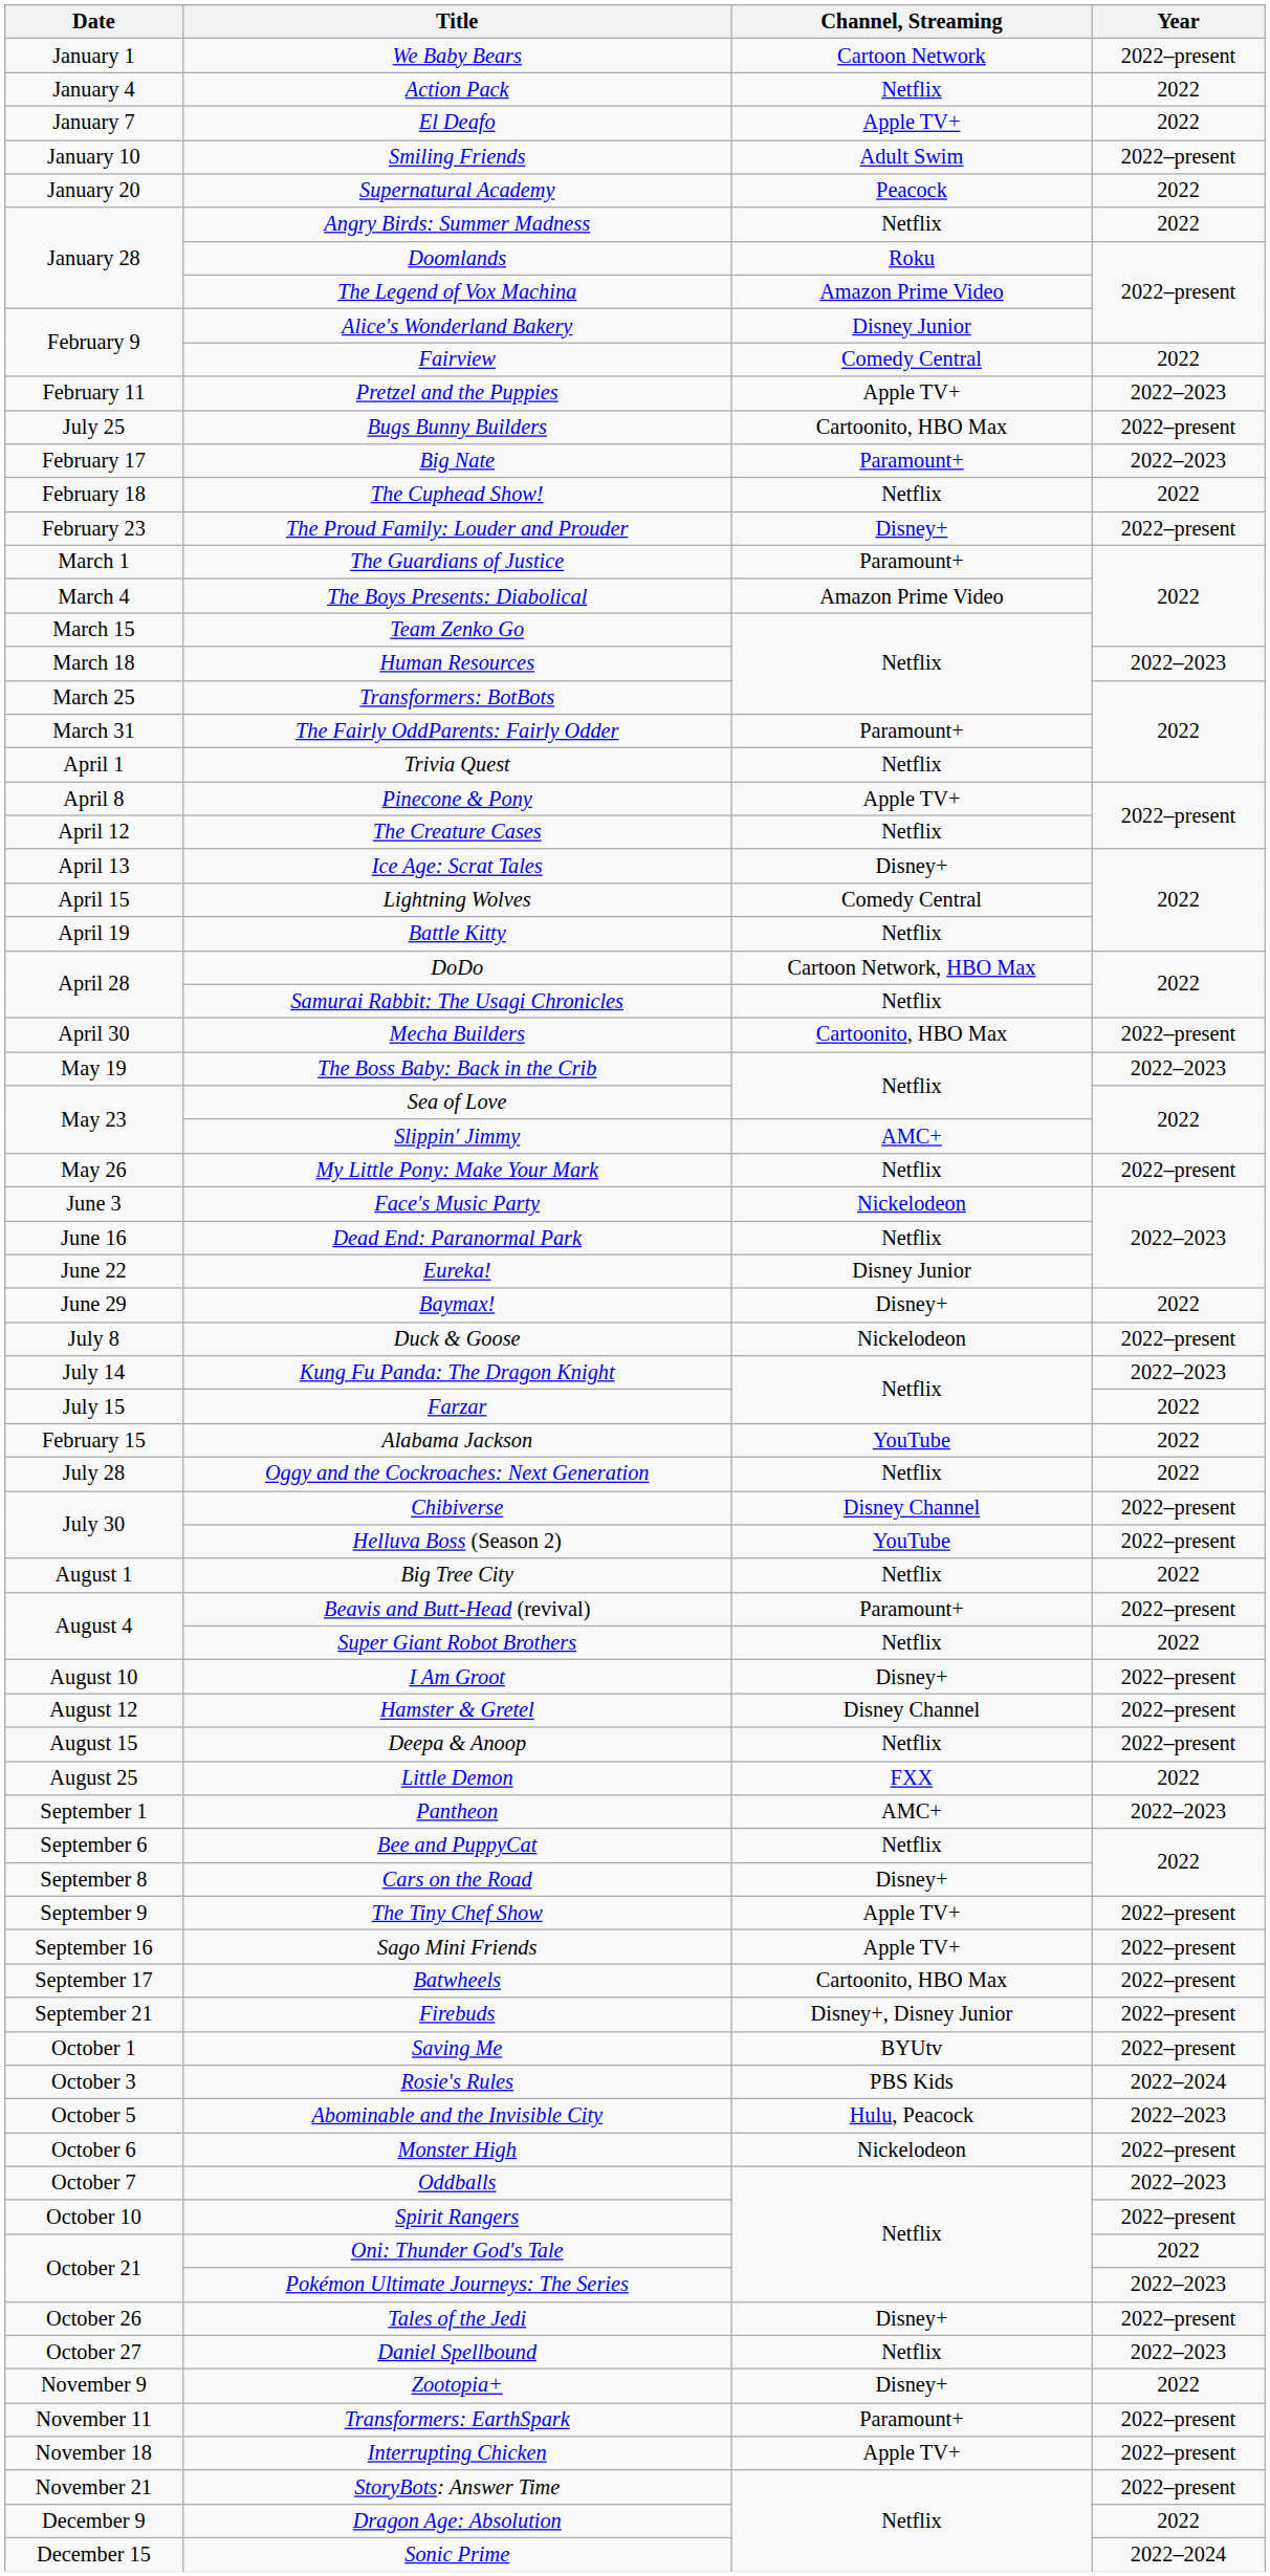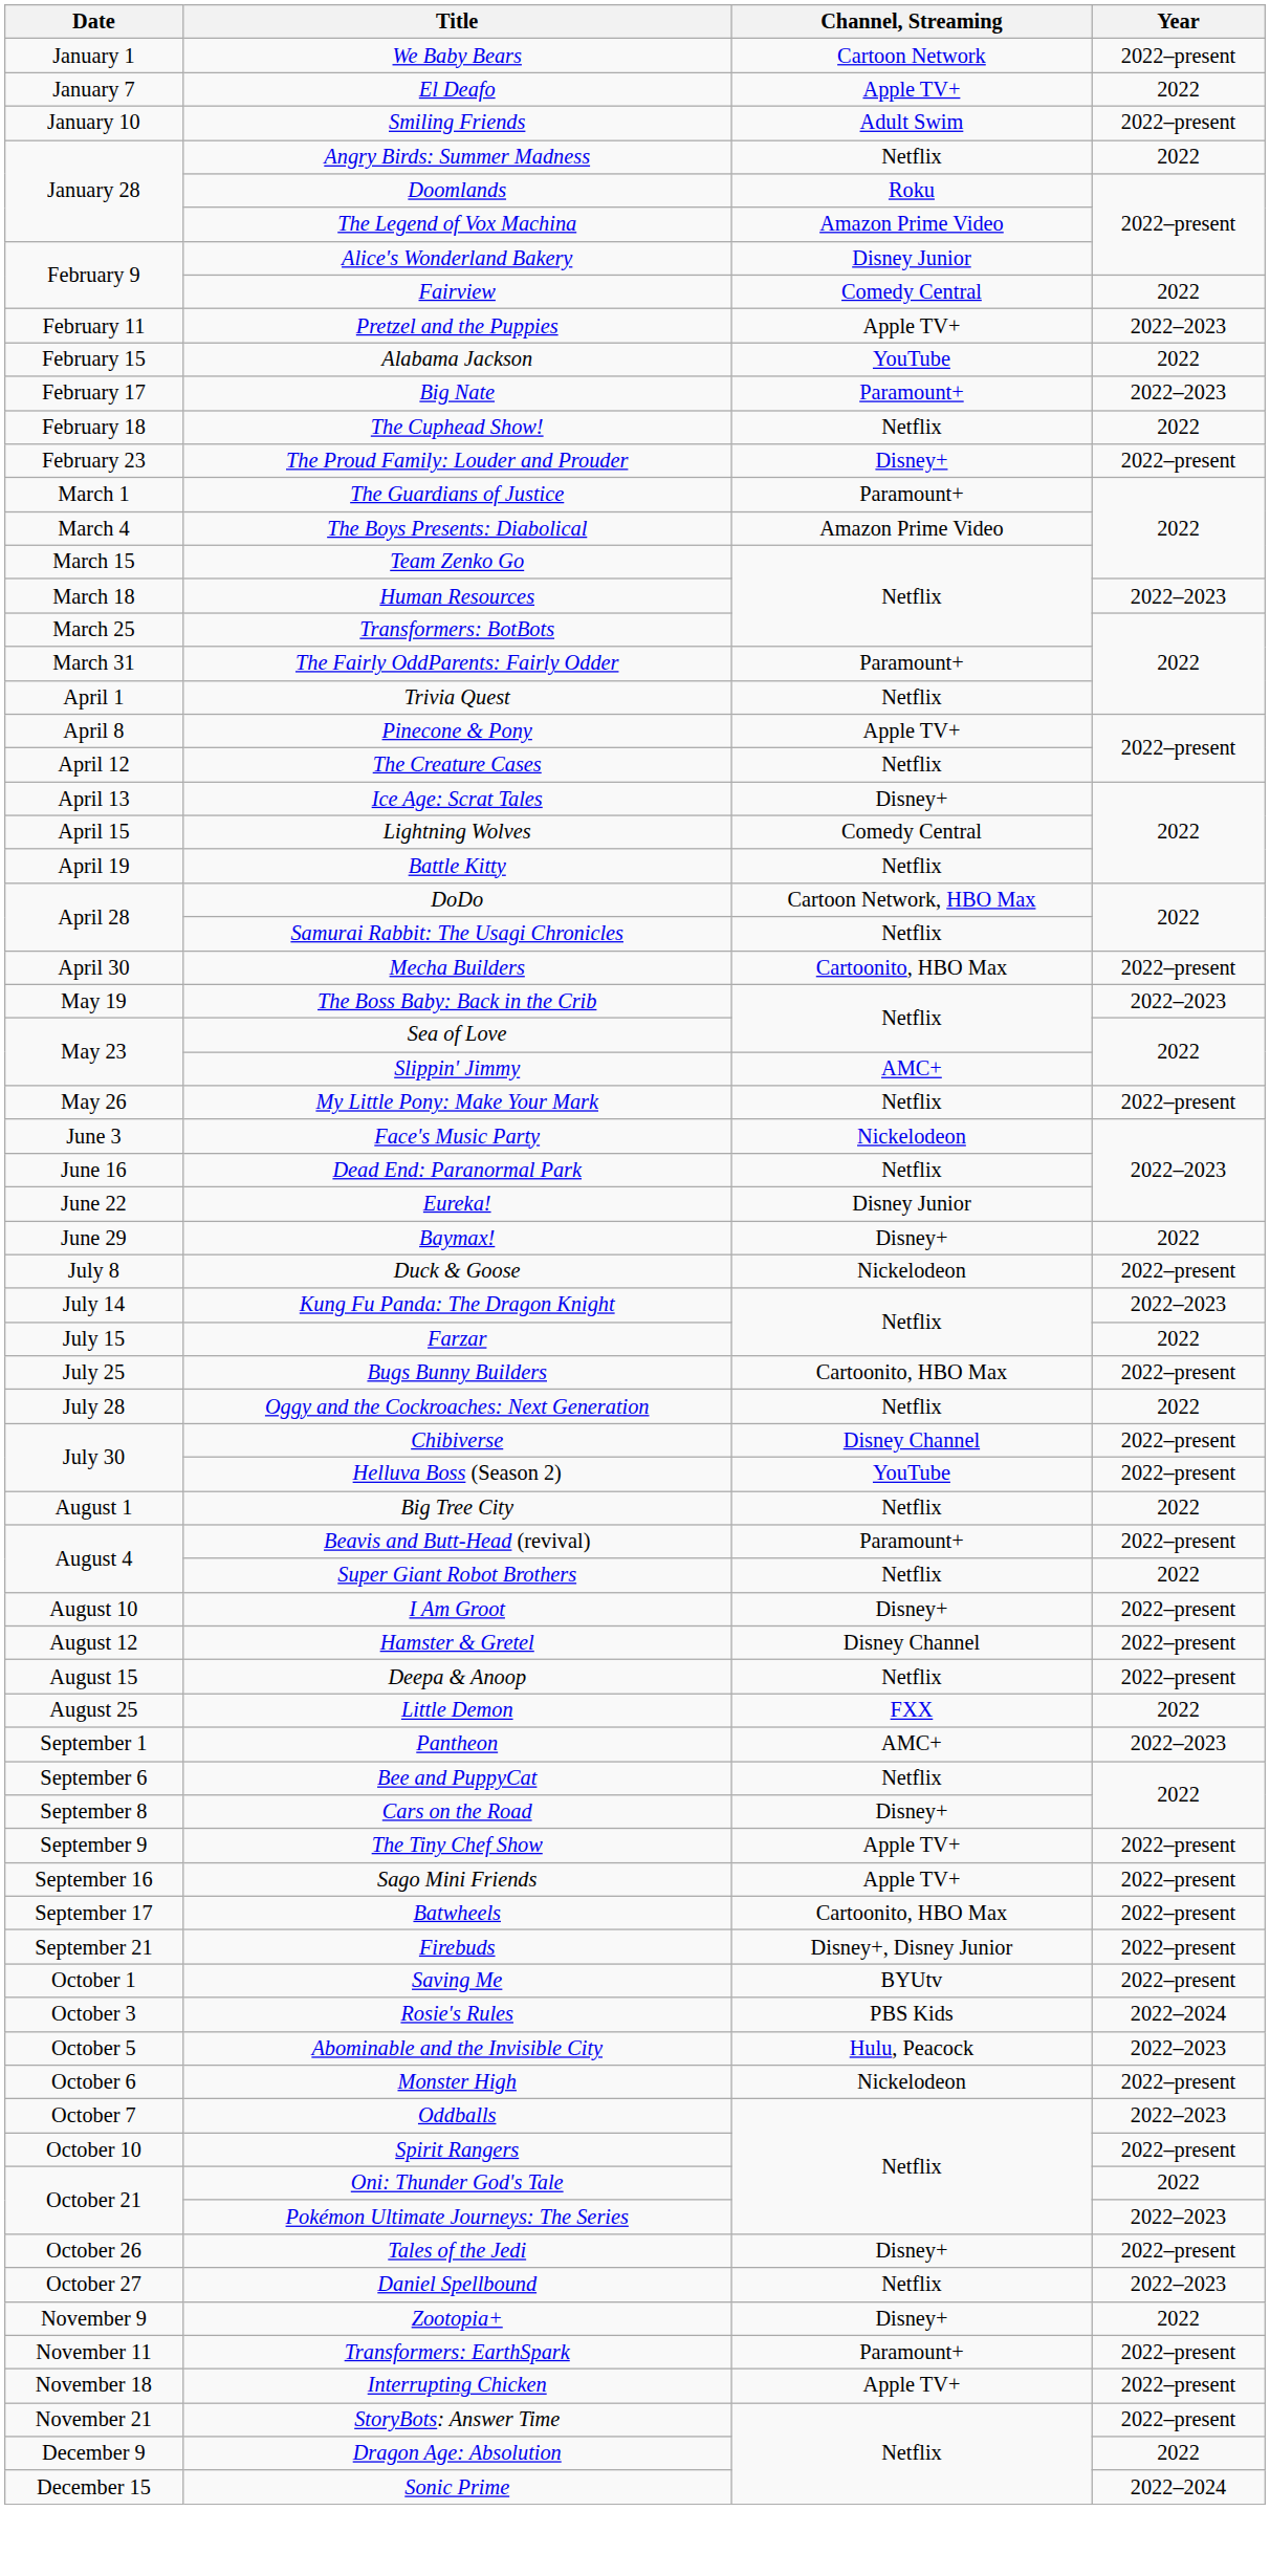- row: January 4 | Action Pack | Netflix | 2022
- row: January 20 | Supernatural Academy | Peacock | 2022
rows swapped: Alabama Jackson <-> Bugs Bunny Builders
